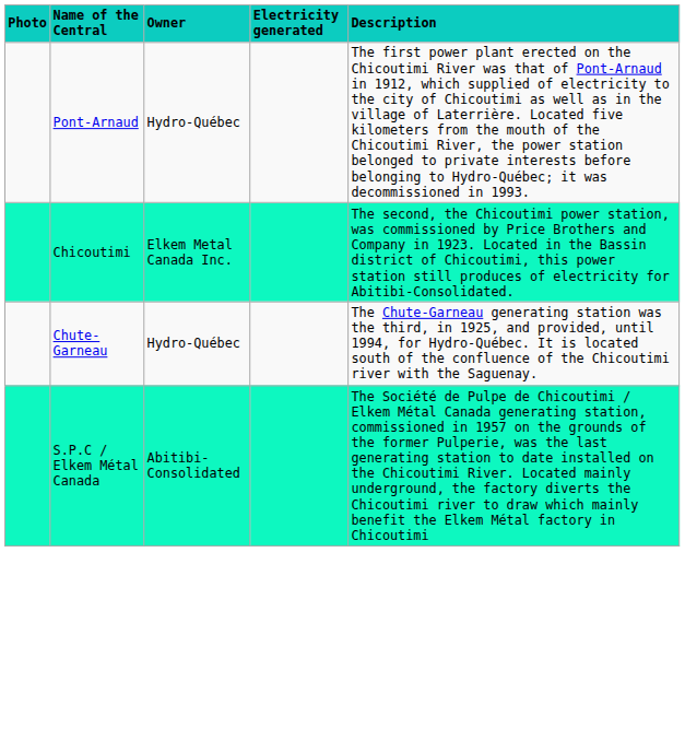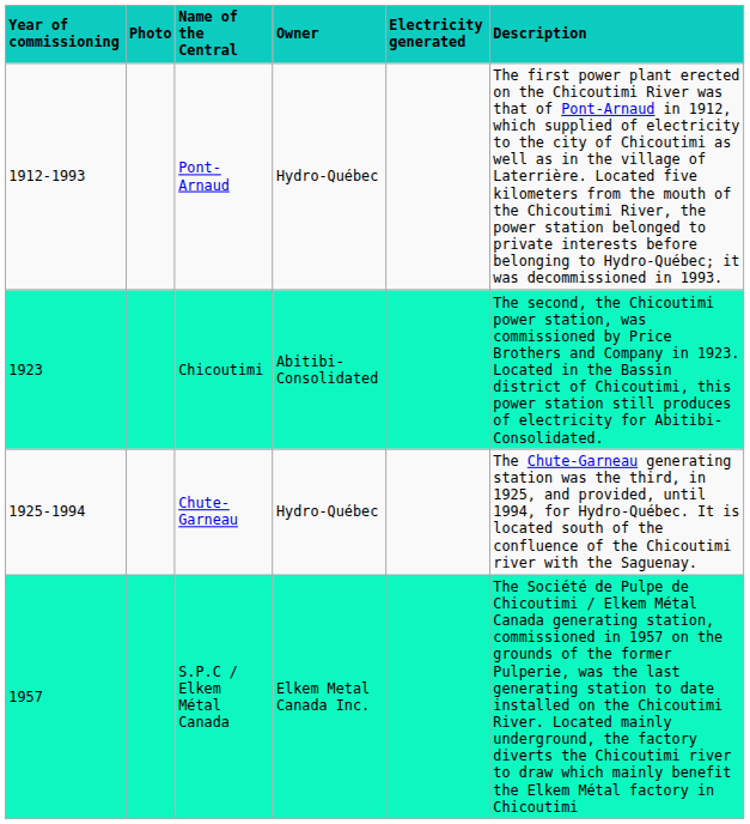+ column: Year of commissioning | 1912-1993 | 1923 | 1925-1994 | 1957
Chicoutimi | Owner: Elkem Metal Canada Inc. -> Abitibi-Consolidated
S.P.C / Elkem Métal Canada | Owner: Abitibi-Consolidated -> Elkem Metal Canada Inc.
